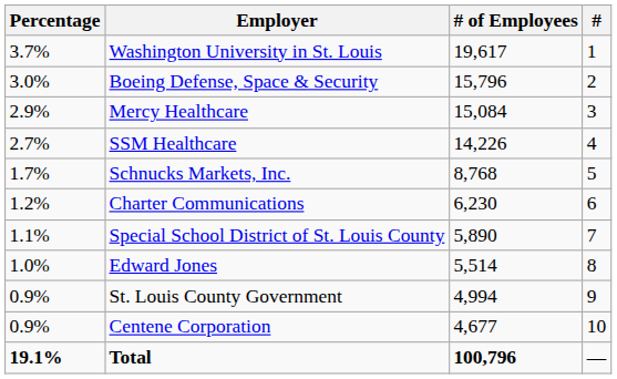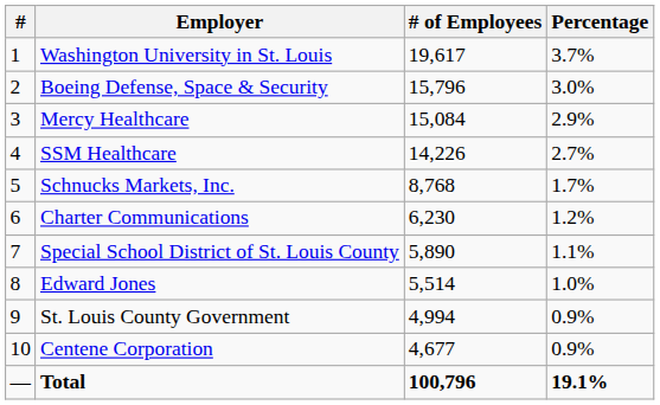columns swapped: # <-> Percentage
